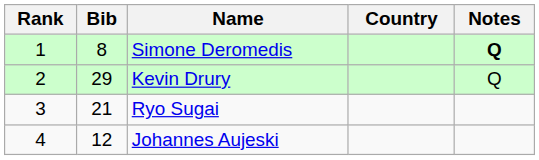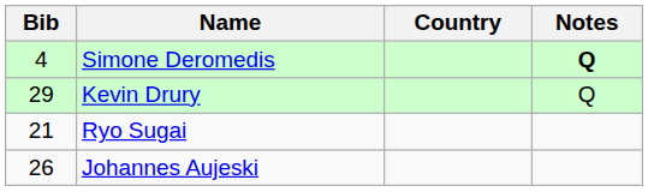- column: Rank | 1 | 2 | 3 | 4
Simone Deromedis | Bib: 8 -> 4
Johannes Aujeski | Bib: 12 -> 26
